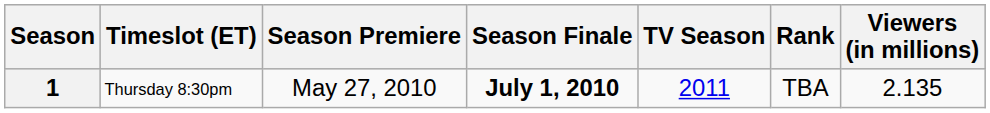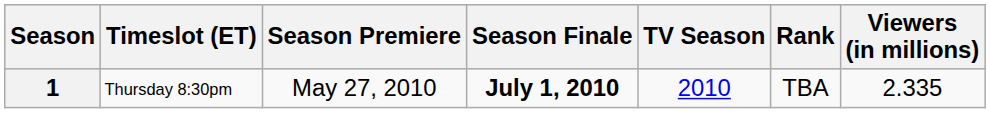1 | TV Season: 2011 -> 2010
1 | Viewers (in millions): 2.135 -> 2.335
